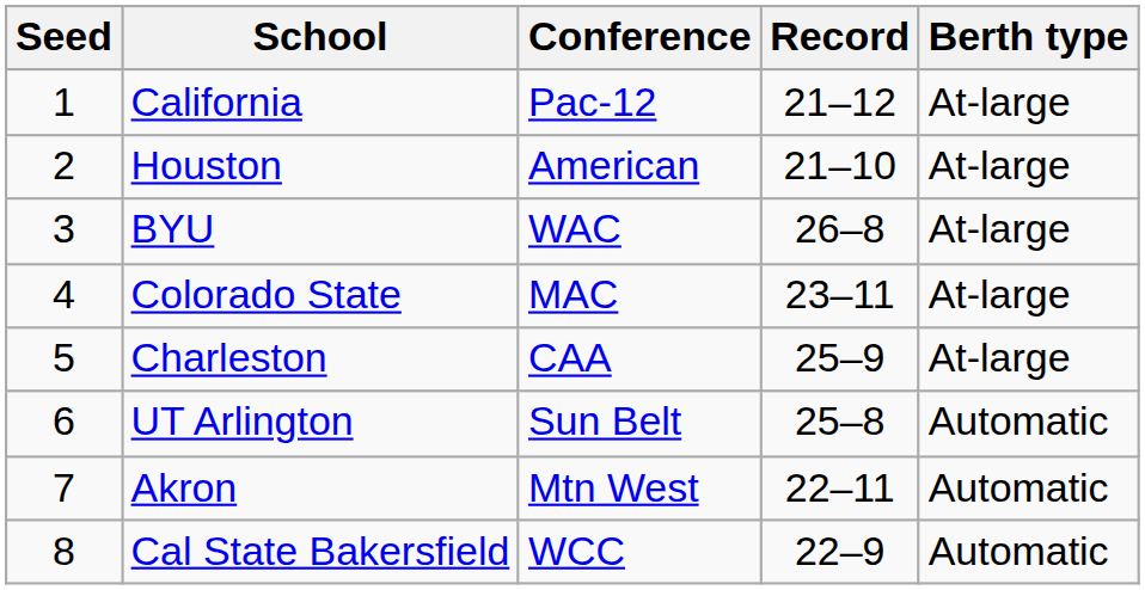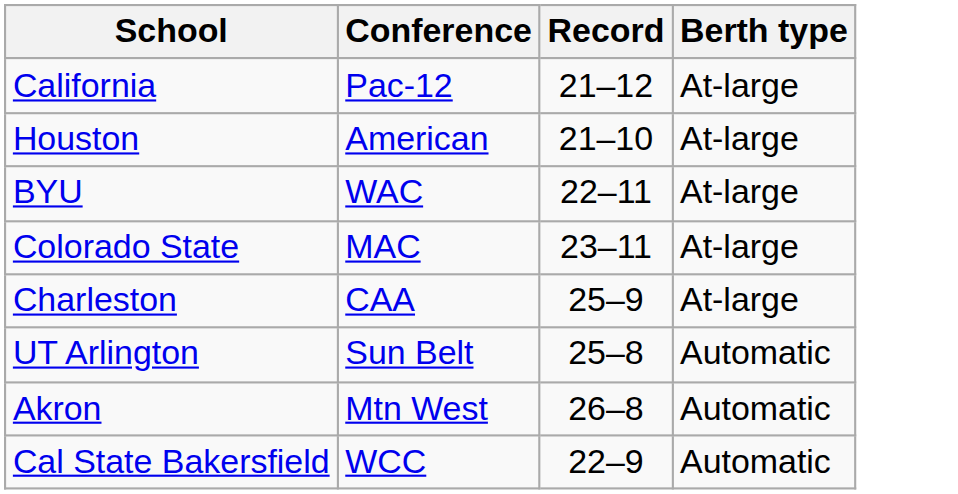- column: Seed | 1 | 2 | 3 | 4 | 5 | 6 | 7 | 8
BYU | Record: 26–8 -> 22–11
Akron | Record: 22–11 -> 26–8
